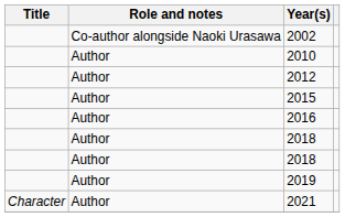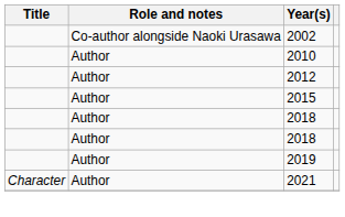- row: Author | 2016
